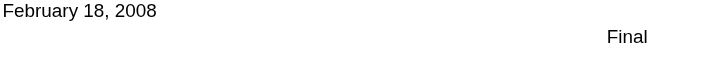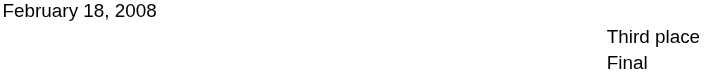+ row: Third place
